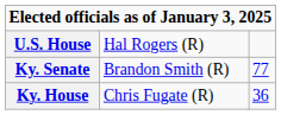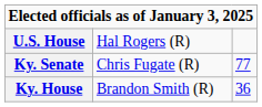Ky. Senate | column 2: Brandon Smith (R) -> Chris Fugate (R)
Ky. House | column 2: Chris Fugate (R) -> Brandon Smith (R)
